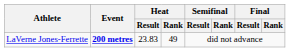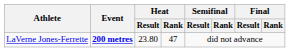LaVerne Jones-Ferrette | Heat / Result: 23.83 -> 23.80
LaVerne Jones-Ferrette | Heat / Rank: 49 -> 47
